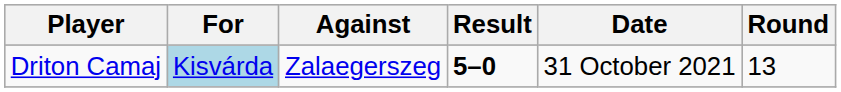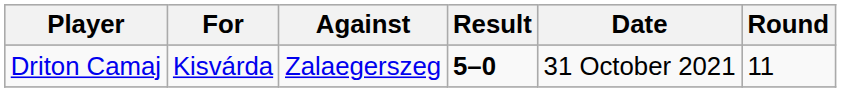Driton Camaj | For: lightblue background -> no background
Driton Camaj | Round: 13 -> 11
